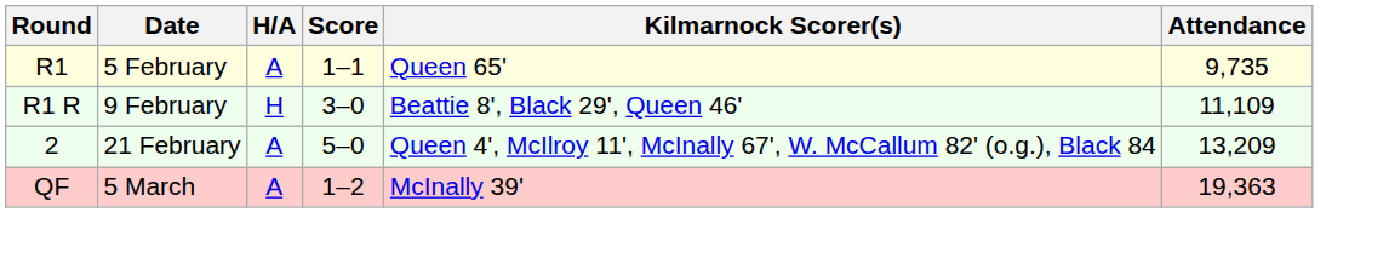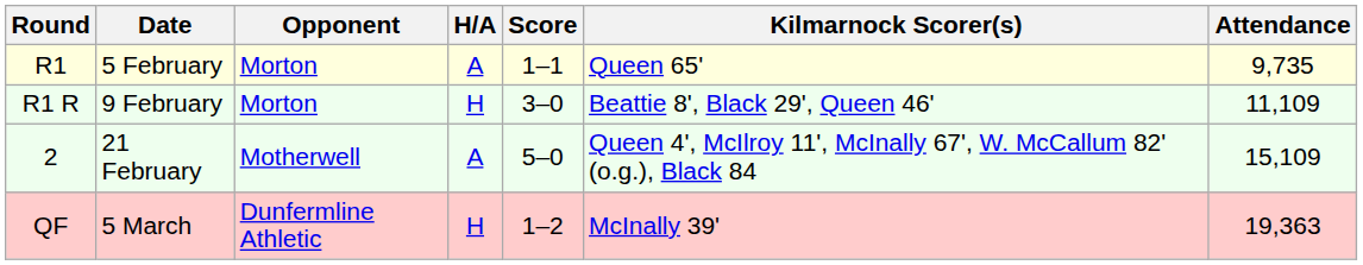+ column: Opponent | Morton | Morton | Motherwell | Dunfermline Athletic
2 | Attendance: 13,209 -> 15,109
QF | H/A: A -> H
